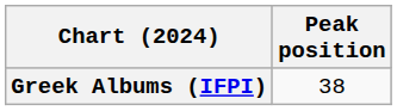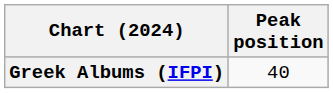Greek Albums (IFPI) | Peak position: 38 -> 40
